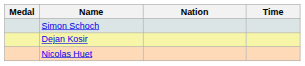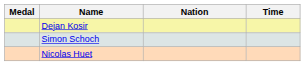rows swapped: Dejan Kosir <-> Simon Schoch
